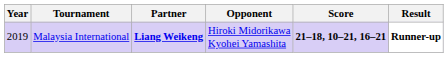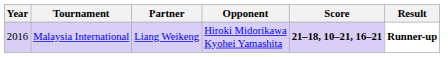Malaysia International | Year: 2019 -> 2016
Malaysia International | Partner: bold -> normal
